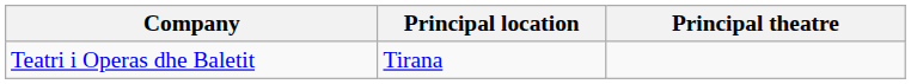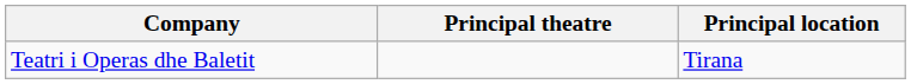columns swapped: Principal theatre <-> Principal location
